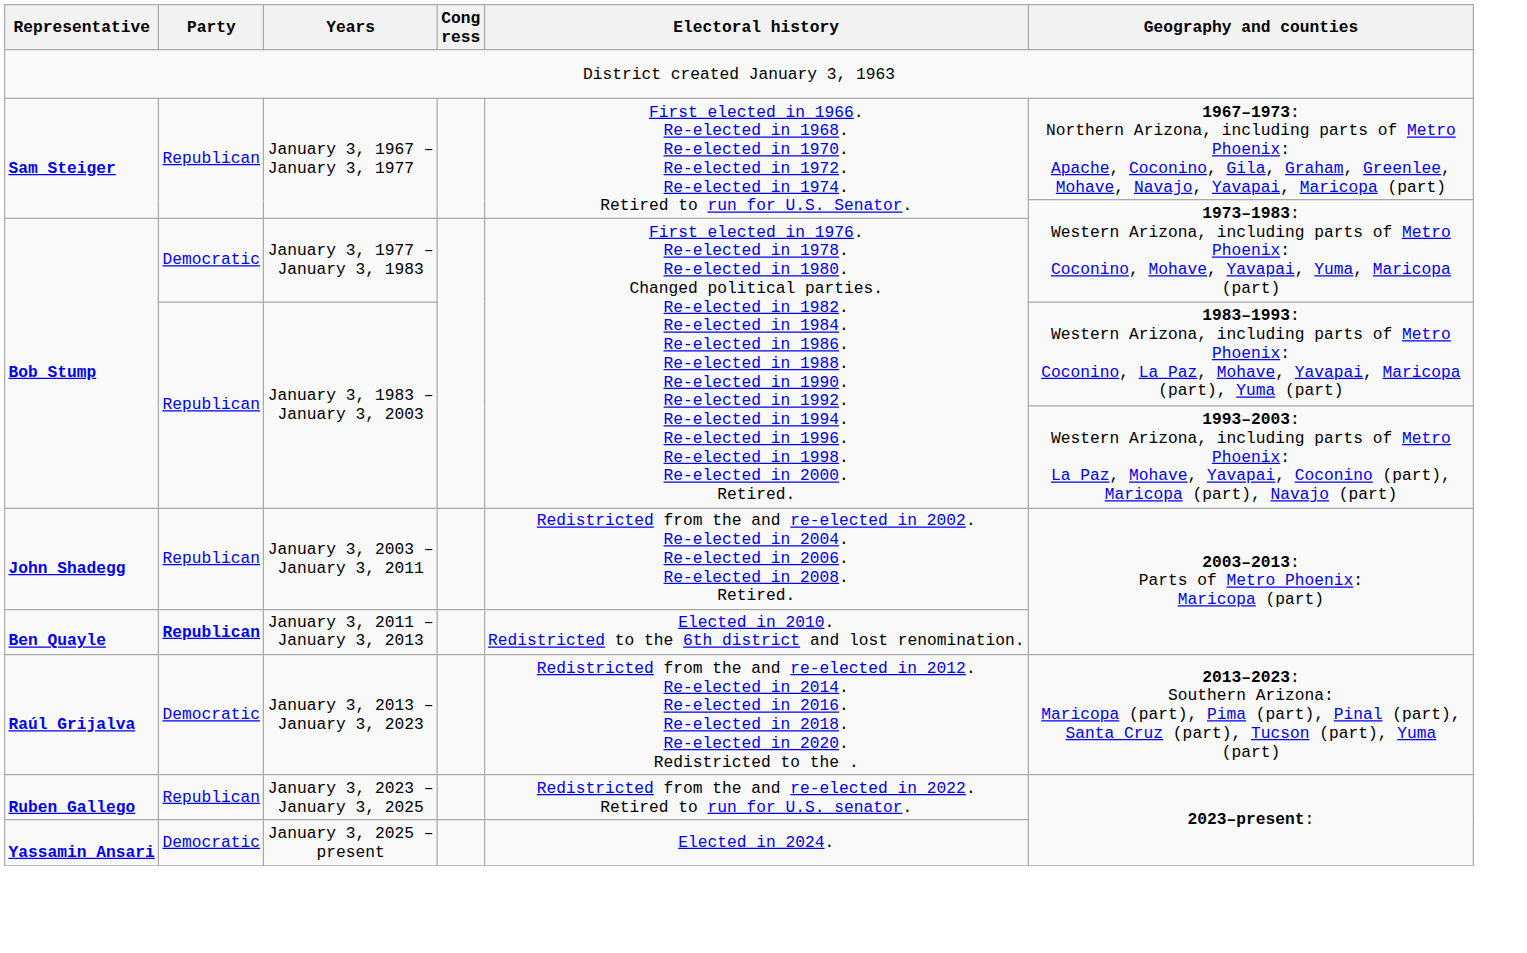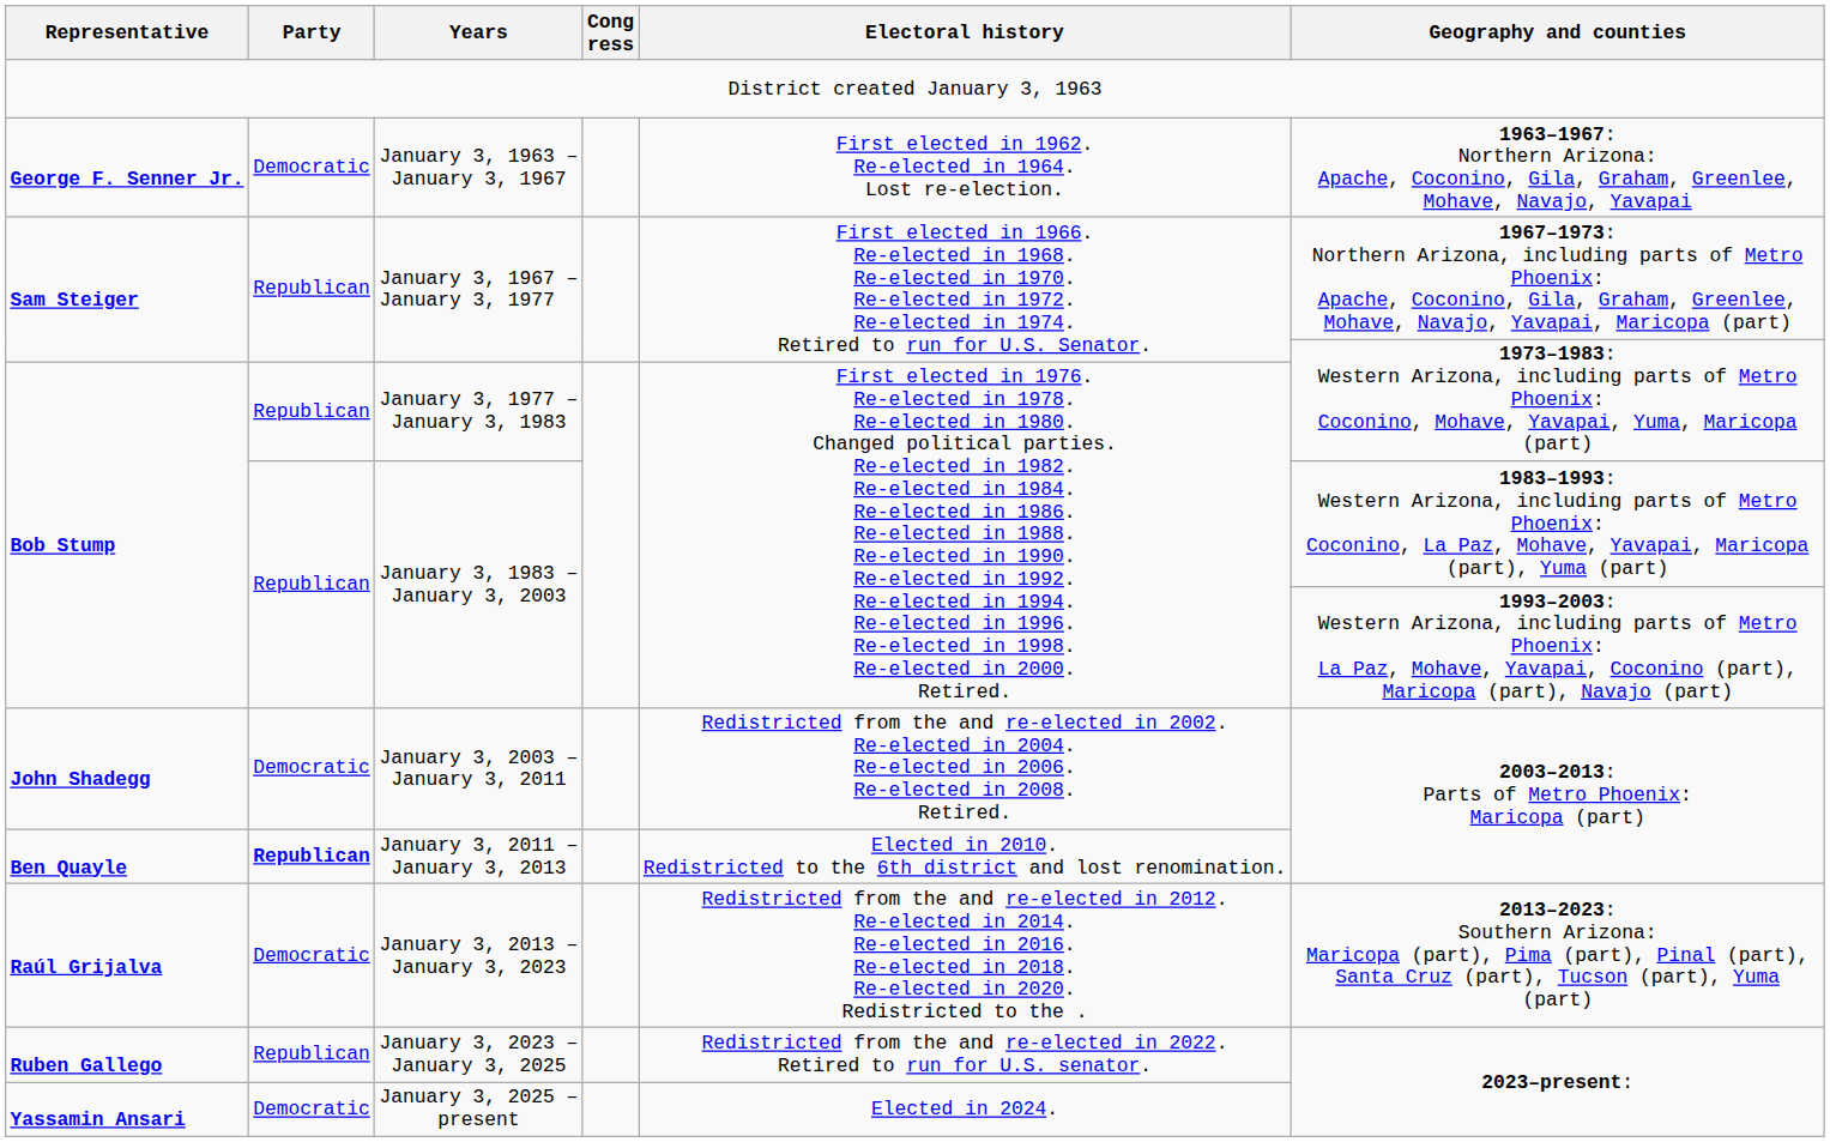+ row: George F. Senner Jr. | Democratic | January 3, 1963 – January 3, 1967 | First elected in 1962. Re-elected in 1964. Lost re-election. | 1963–1967: Northern Arizona: Apache, Coconino, Gila, Graham, Greenlee, Mohave, Navajo, Yavapai
January 3, 1977 – January 3, 1983 | Party: Democratic -> Republican
January 3, 2003 – January 3, 2011 | Party: Republican -> Democratic
